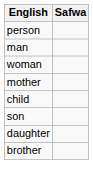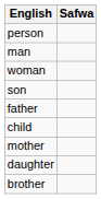rows swapped: mother <-> son
+ row: father
